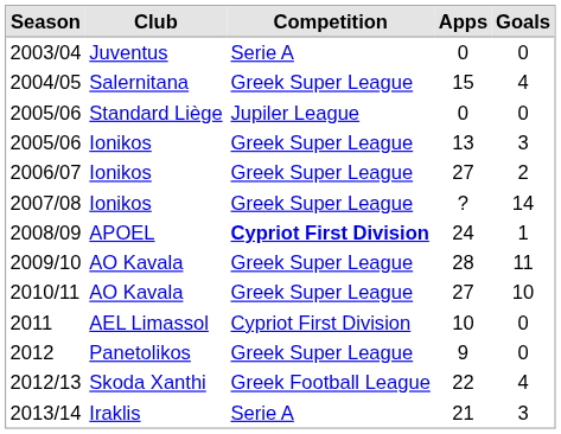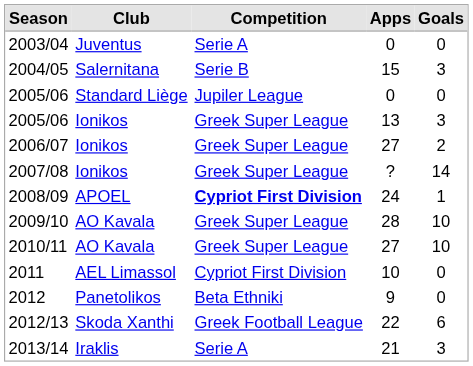2004/05 | Competition: Greek Super League -> Serie B
2004/05 | Goals: 4 -> 3
2009/10 | Goals: 11 -> 10
2012 | Competition: Greek Super League -> Beta Ethniki
2012/13 | Goals: 4 -> 6
